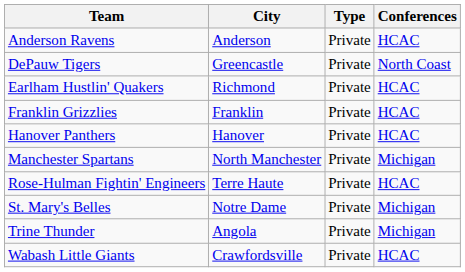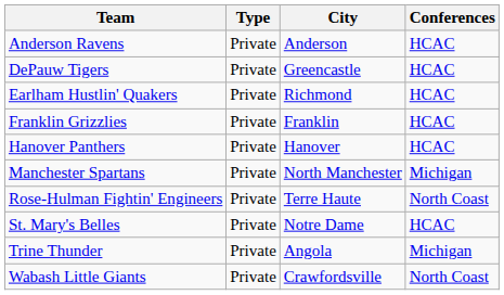columns swapped: City <-> Type
DePauw Tigers | Conferences: North Coast -> HCAC
Rose-Hulman Fightin' Engineers | Conferences: HCAC -> North Coast
St. Mary's Belles | Conferences: Michigan -> HCAC
Wabash Little Giants | Conferences: HCAC -> North Coast
